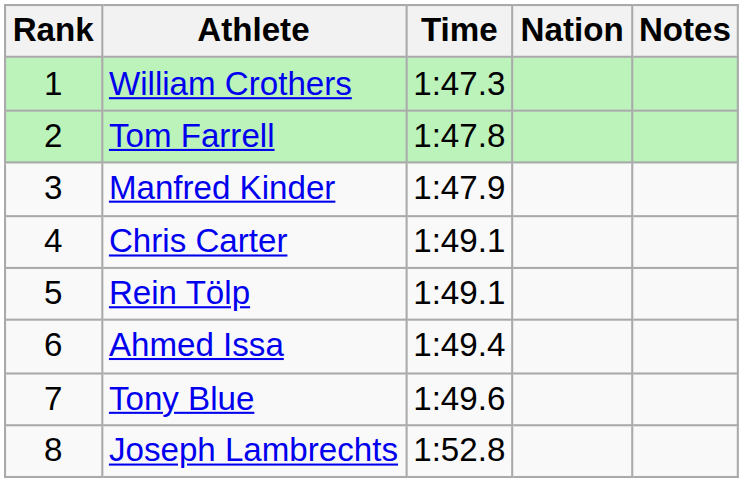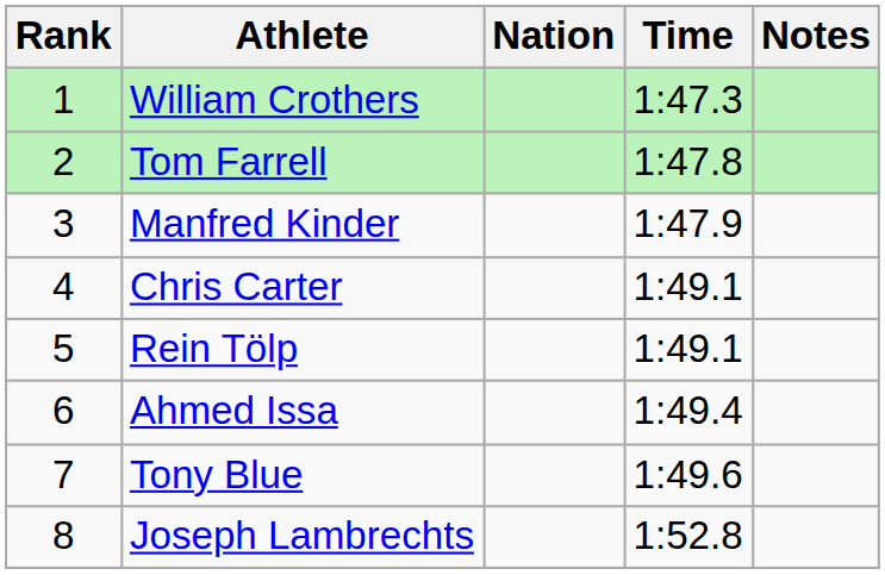columns swapped: Nation <-> Time
